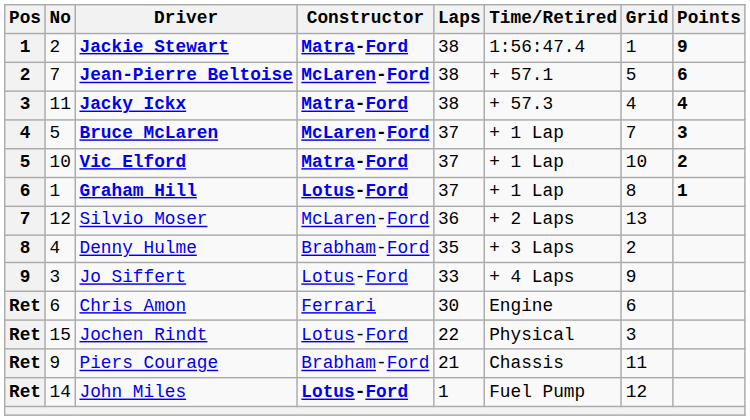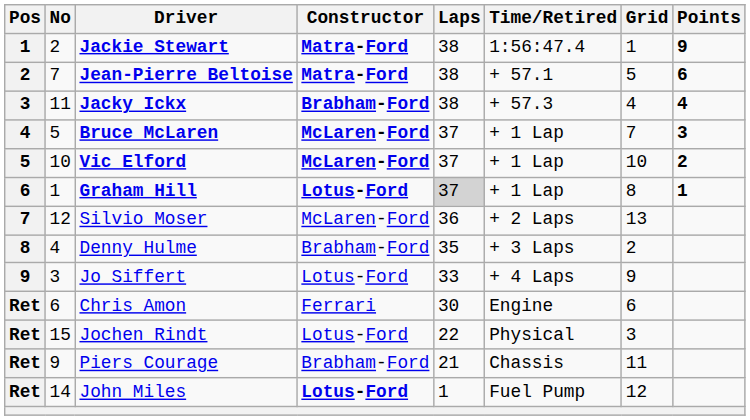Jean-Pierre Beltoise | Constructor: McLaren-Ford -> Matra-Ford
Jacky Ickx | Constructor: Matra-Ford -> Brabham-Ford
Vic Elford | Constructor: Matra-Ford -> McLaren-Ford
Graham Hill | Laps: no background -> lightgrey background
